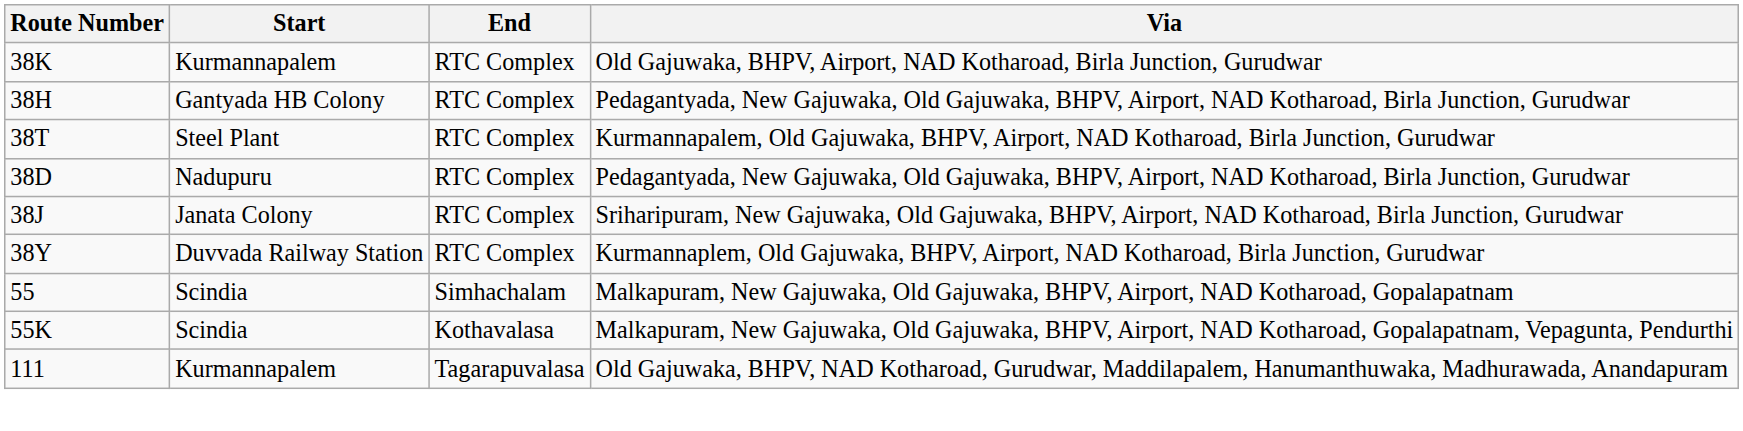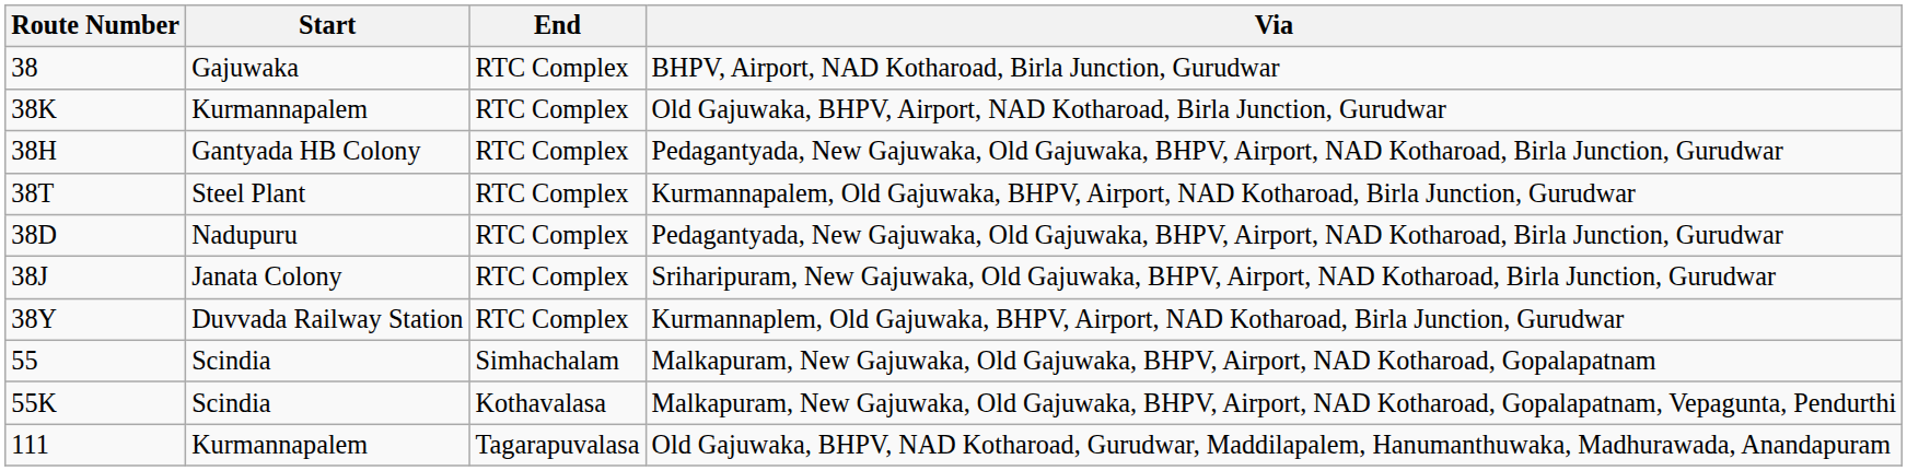+ row: 38 | Gajuwaka | RTC Complex | BHPV, Airport, NAD Kotharoad, Birla Junction, Gurudwar
